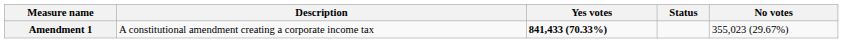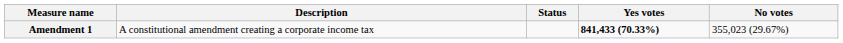columns swapped: Status <-> Yes votes
